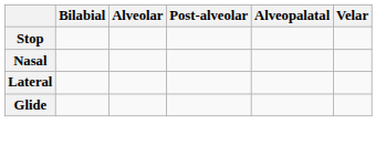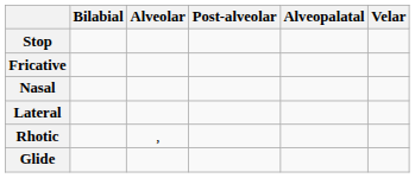+ row: Fricative
+ row: Rhotic | ,
